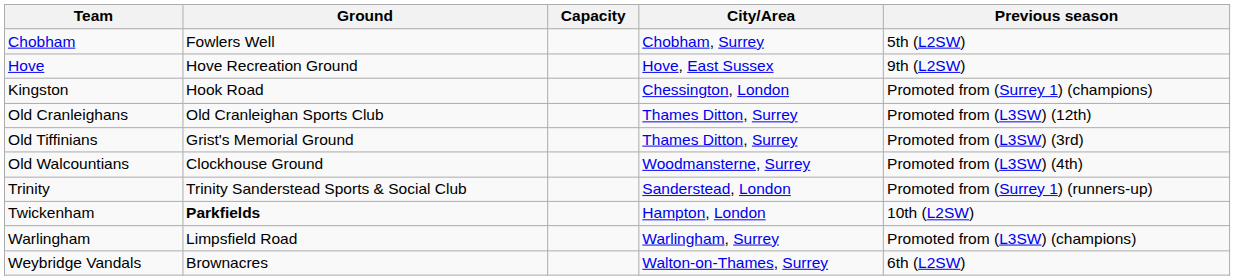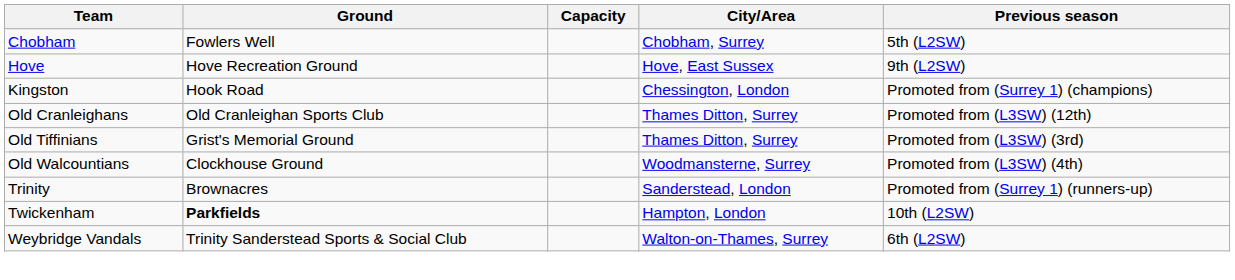Trinity | Ground: Trinity Sanderstead Sports & Social Club -> Brownacres
- row: Warlingham | Limpsfield Road | Warlingham, Surrey | Promoted from (L3SW) (champions)
Weybridge Vandals | Ground: Brownacres -> Trinity Sanderstead Sports & Social Club
